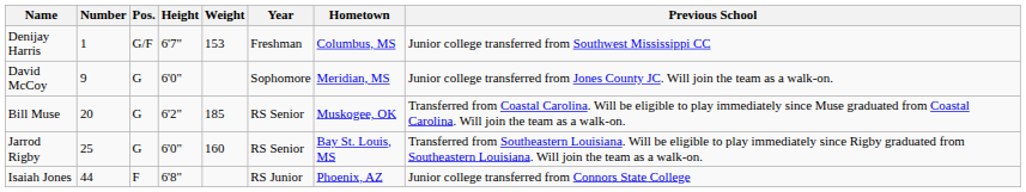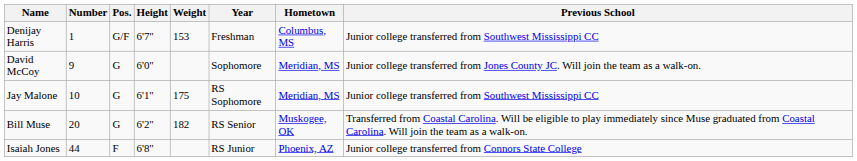+ row: Jay Malone | 10 | G | 6'1" | 175 | RS Sophomore | Meridian, MS | Junior college transferred from Southwest Mississippi CC
Bill Muse | Weight: 185 -> 182
- row: Jarrod Rigby | 25 | G | 6'0" | 160 | RS Senior | Bay St. Louis, MS | Transferred from Southeastern Louisiana. Will be eligible to play immediately since Rigby graduated from Southeastern Louisiana. Will join the team as a walk-on.
